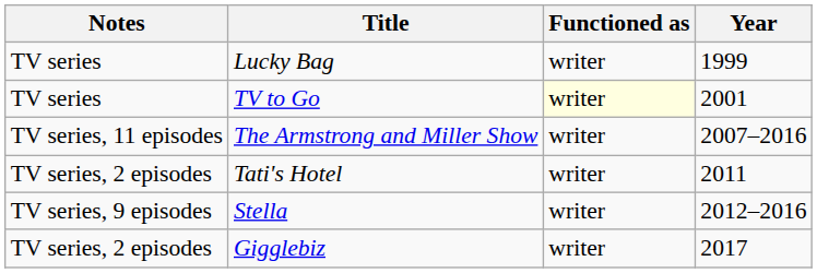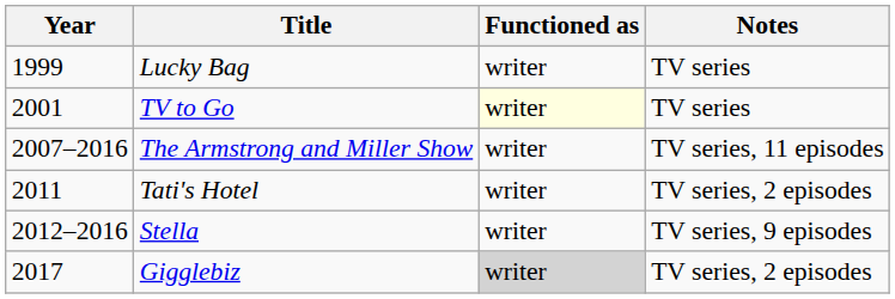columns swapped: Year <-> Notes
Gigglebiz | Functioned as: no background -> lightgrey background
